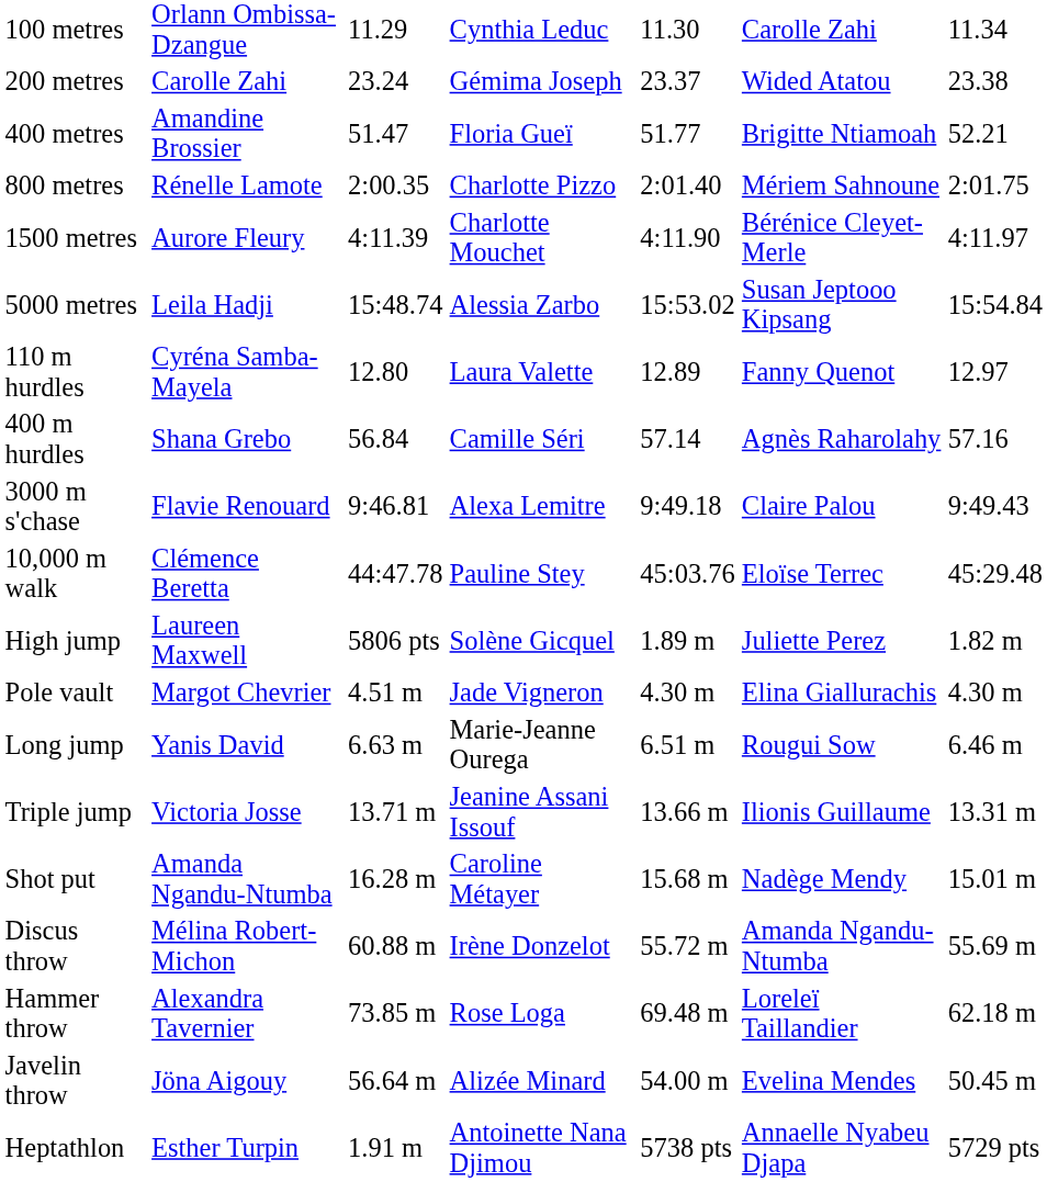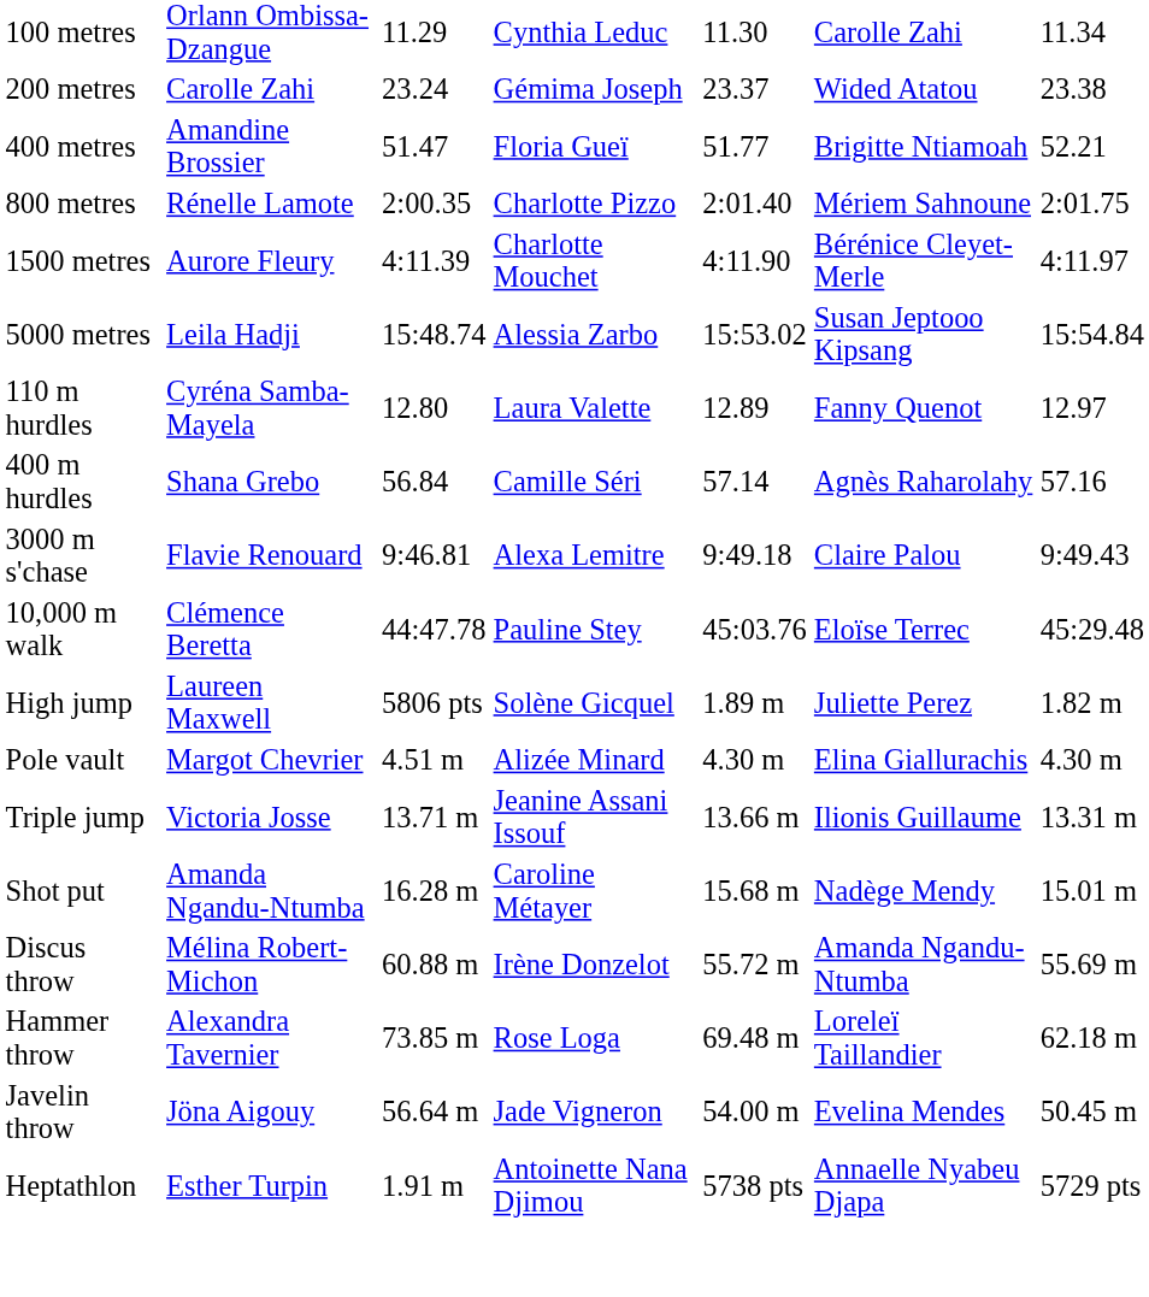Pole vault | column 4: Jade Vigneron -> Alizée Minard
- row: Long jump | Yanis David | 6.63 m | Marie-Jeanne Ourega | 6.51 m | Rougui Sow | 6.46 m
Javelin throw | column 4: Alizée Minard -> Jade Vigneron
